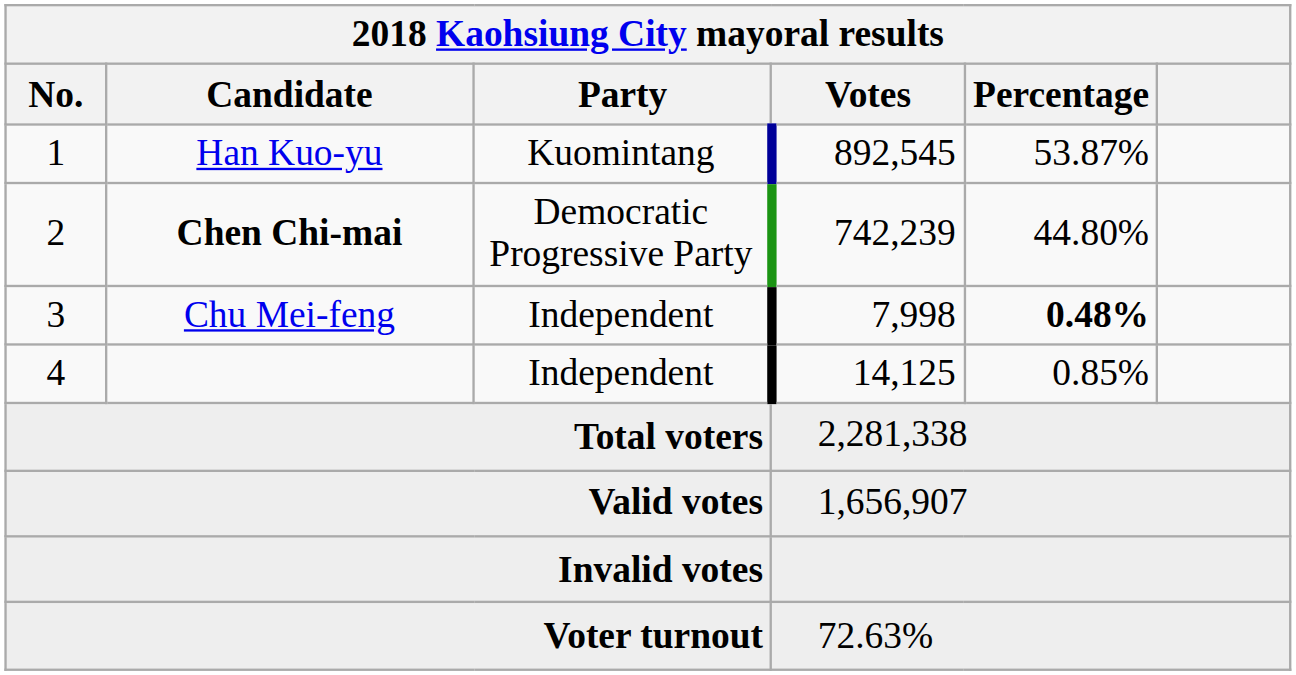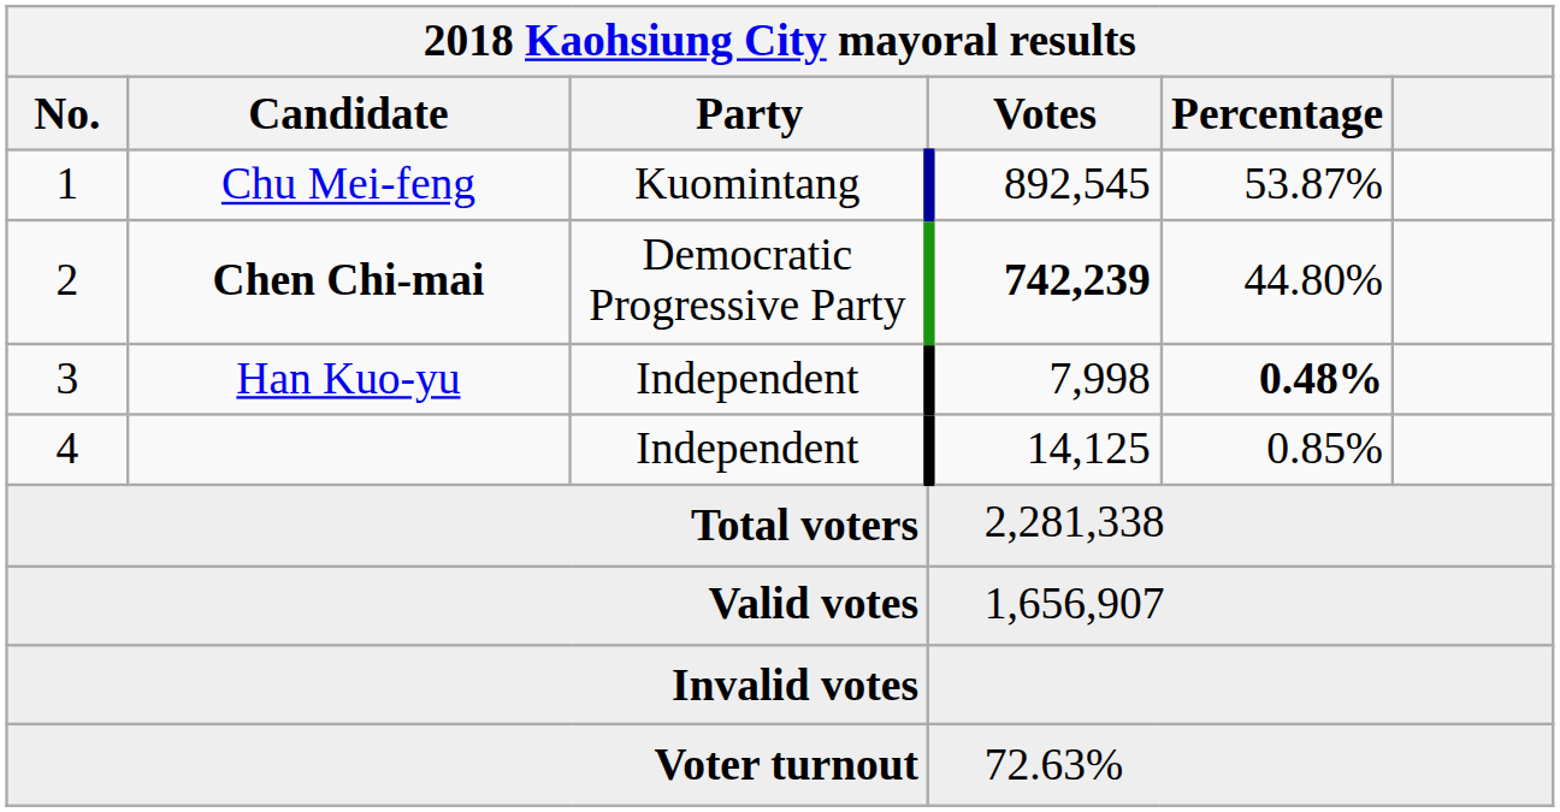1 | Candidate: Han Kuo-yu -> Chu Mei-feng
2 | Votes: normal -> bold
3 | Candidate: Chu Mei-feng -> Han Kuo-yu
